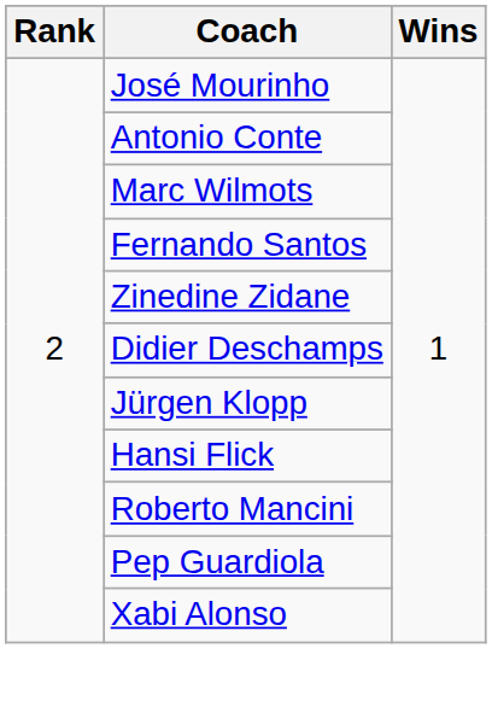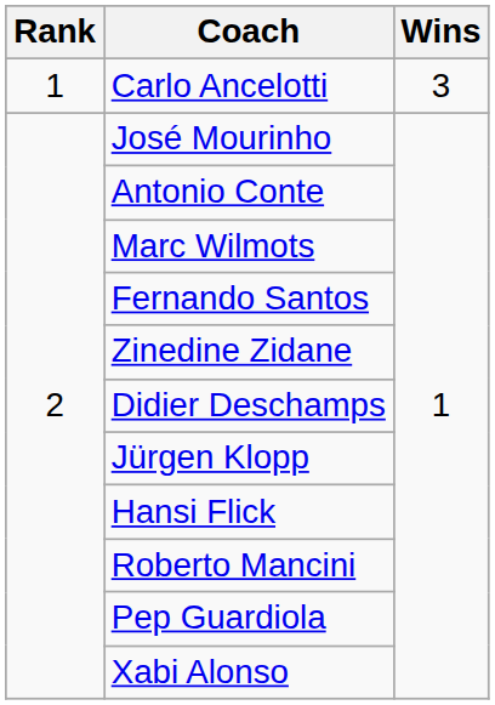+ row: 1 | Carlo Ancelotti | 3
